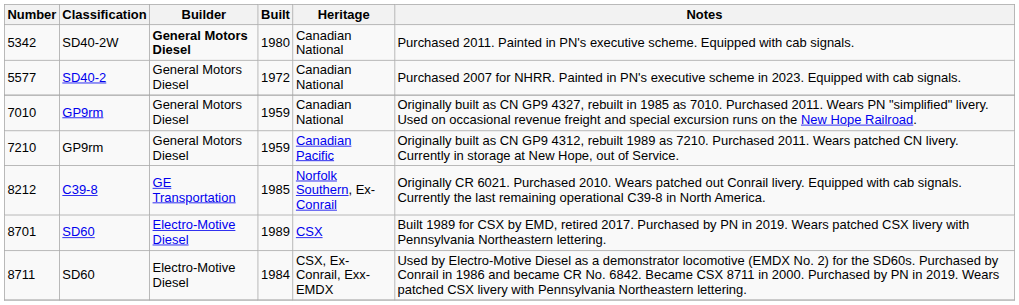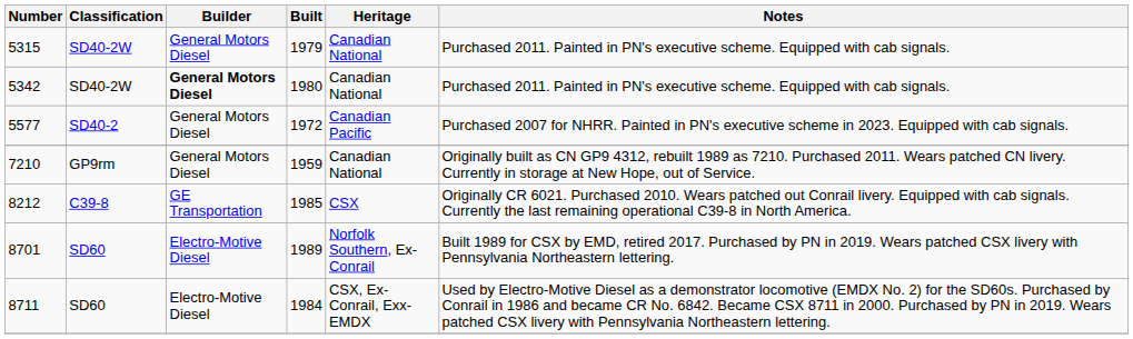+ row: 5315 | SD40-2W | General Motors Diesel | 1979 | Canadian National | Purchased 2011. Painted in PN's executive scheme. Equipped with cab signals.
5577 | Heritage: Canadian National -> Canadian Pacific
- row: 7010 | GP9rm | General Motors Diesel | 1959 | Canadian National | Originally built as CN GP9 4327, rebuilt in 1985 as 7010. Purchased 2011. Wears PN "simplified" livery. Used on occasional revenue freight and special excursion runs on the New Hope Railroad.
7210 | Heritage: Canadian Pacific -> Canadian National
8212 | Heritage: Norfolk Southern, Ex-Conrail -> CSX
8701 | Heritage: CSX -> Norfolk Southern, Ex-Conrail
